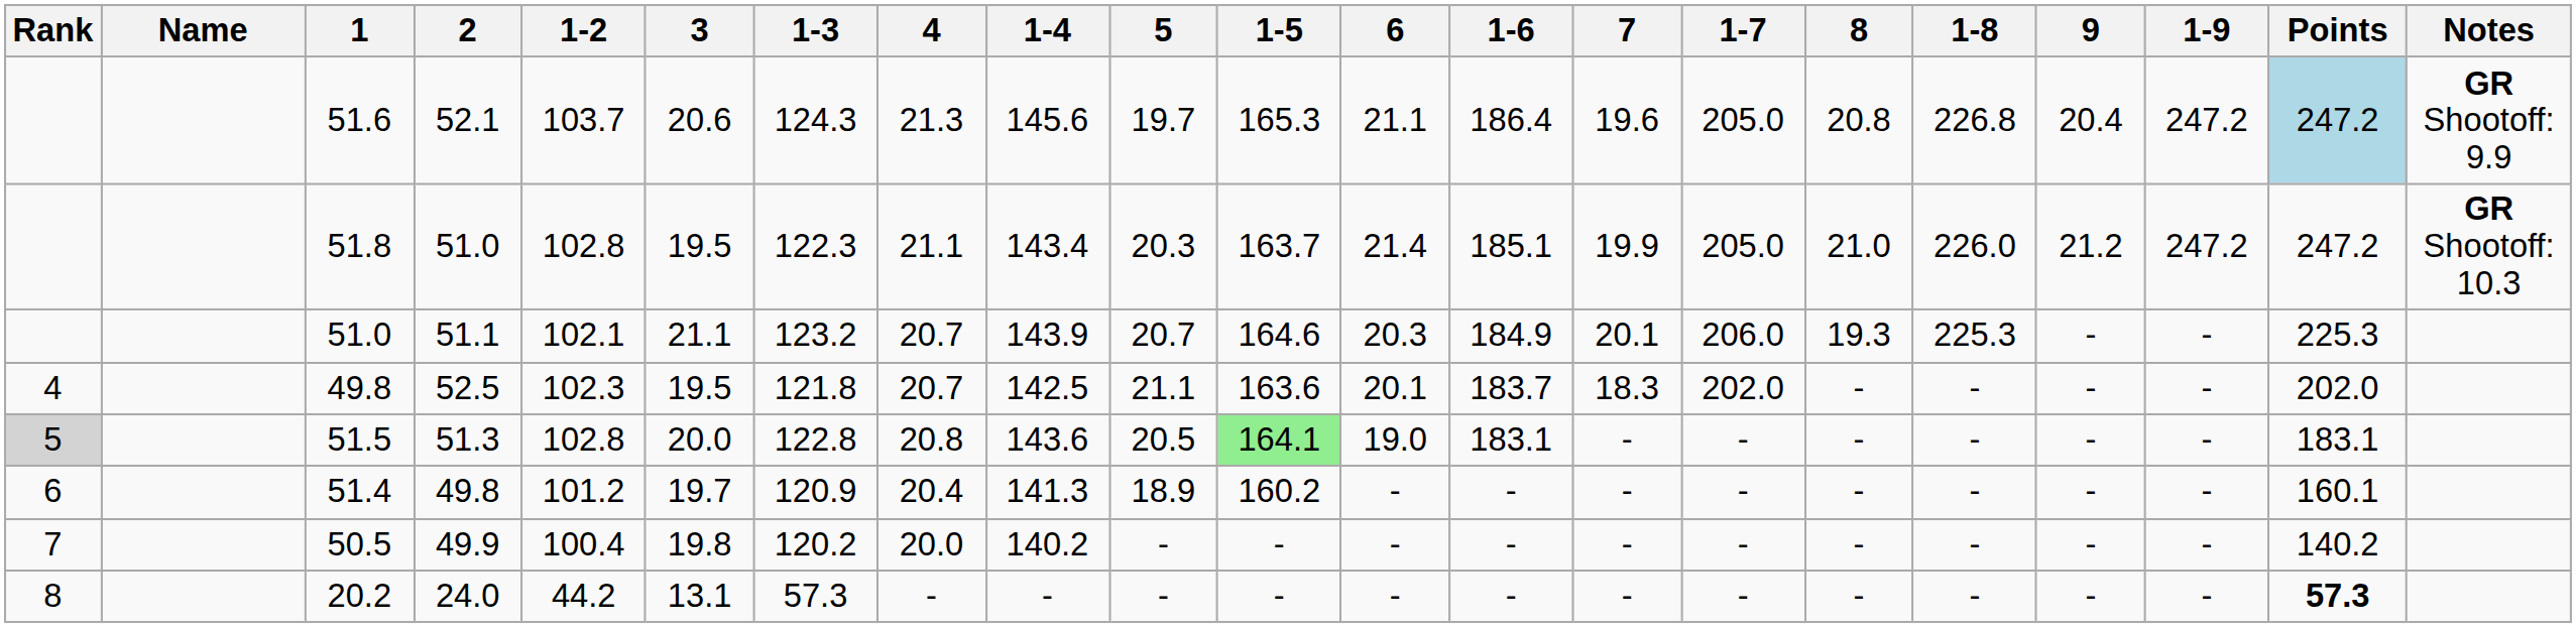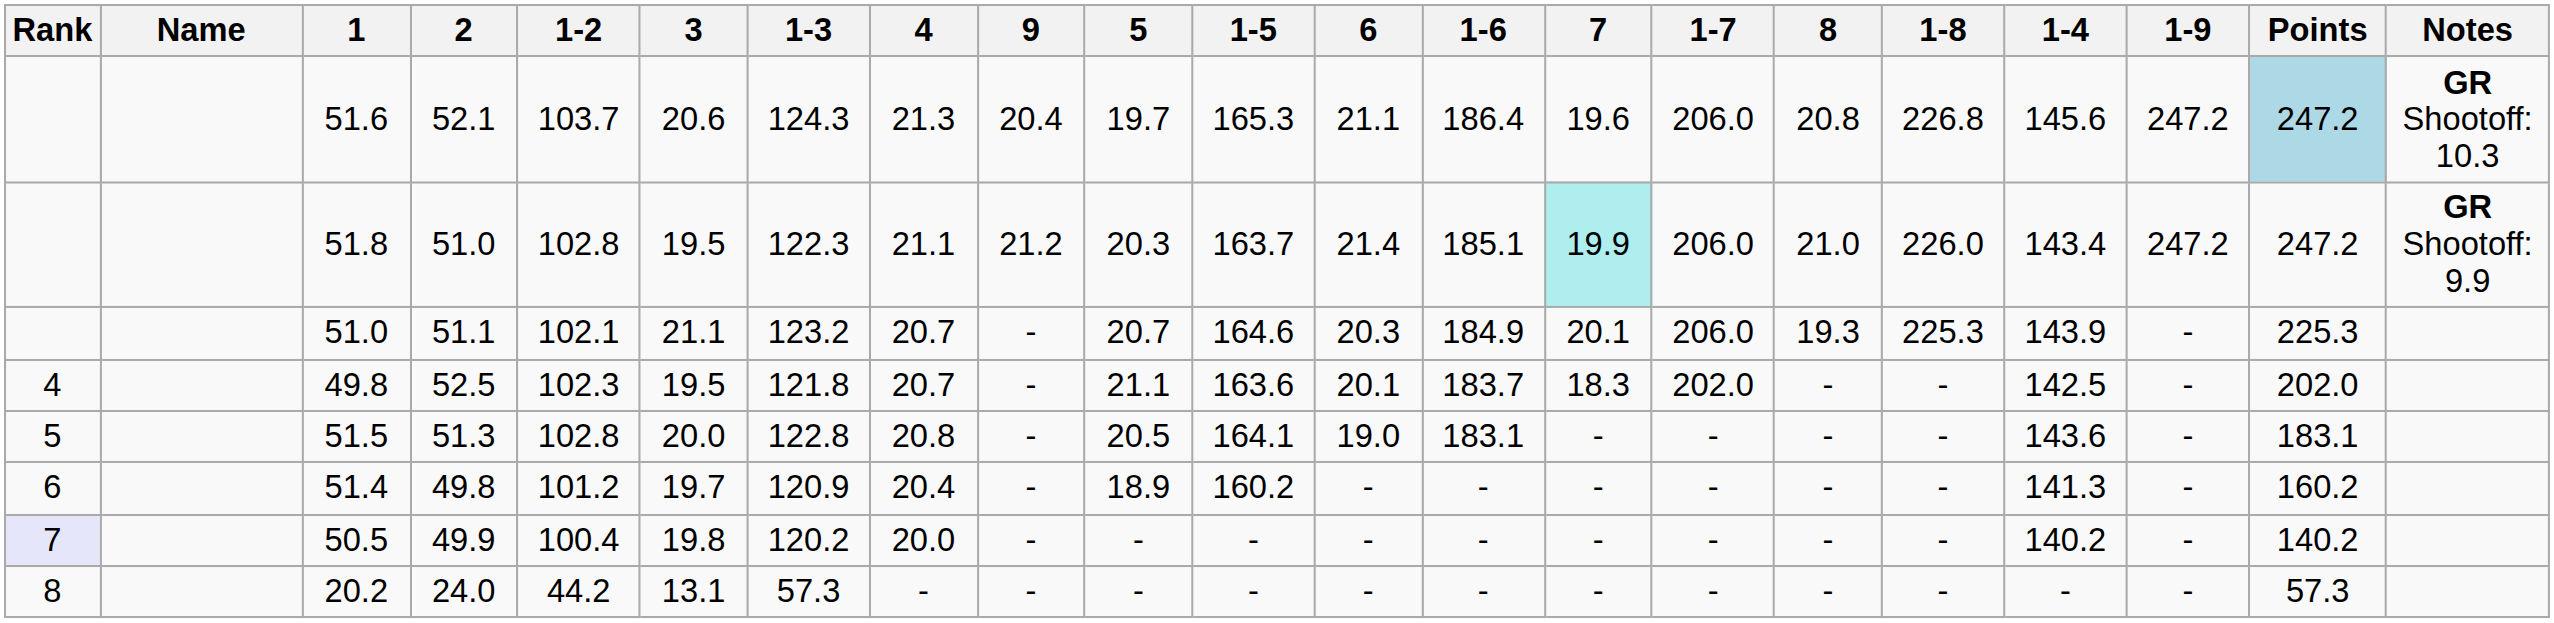columns swapped: 1-4 <-> 9
51.6 | 1-7: 205.0 -> 206.0
51.6 | Notes: GR Shootoff: 9.9 -> GR Shootoff: 10.3
51.8 | 7: no background -> paleturquoise background
51.8 | 1-7: 205.0 -> 206.0
51.8 | Notes: GR Shootoff: 10.3 -> GR Shootoff: 9.9
51.5 | Rank: lightgrey background -> no background
51.5 | 1-5: lightgreen background -> no background
51.4 | Points: 160.1 -> 160.2
50.5 | Rank: no background -> lavender background
20.2 | Points: bold -> normal
